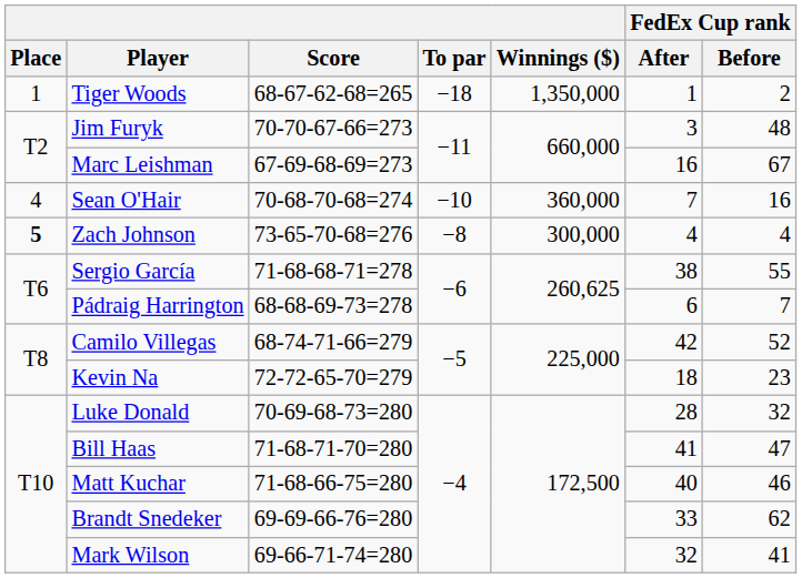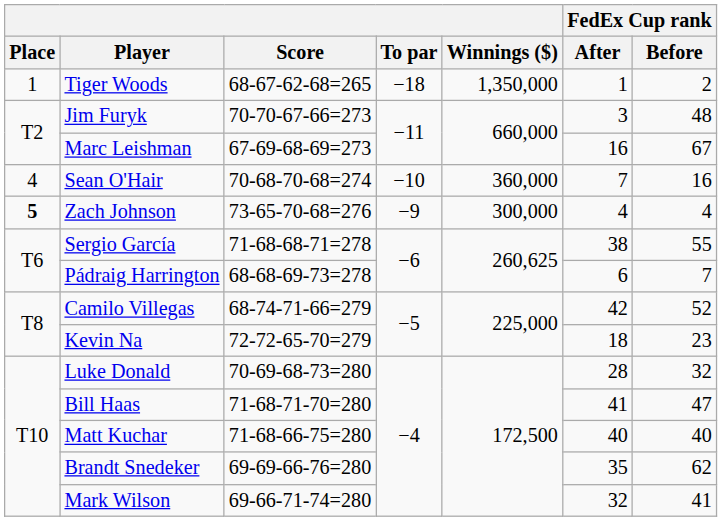Zach Johnson | To par: −8 -> −9
Matt Kuchar | FedEx Cup rank / Before: 46 -> 40
Brandt Snedeker | FedEx Cup rank / After: 33 -> 35
